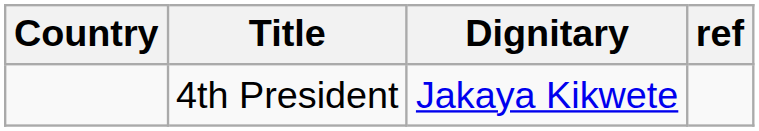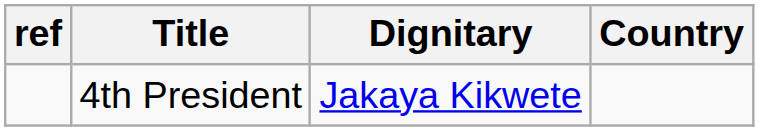columns swapped: Country <-> ref
